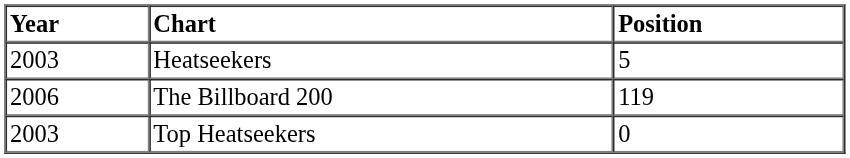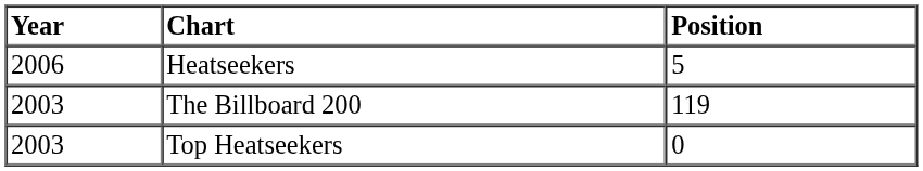Heatseekers | Year: 2003 -> 2006
The Billboard 200 | Year: 2006 -> 2003
